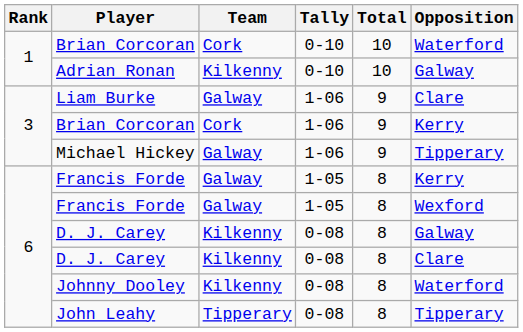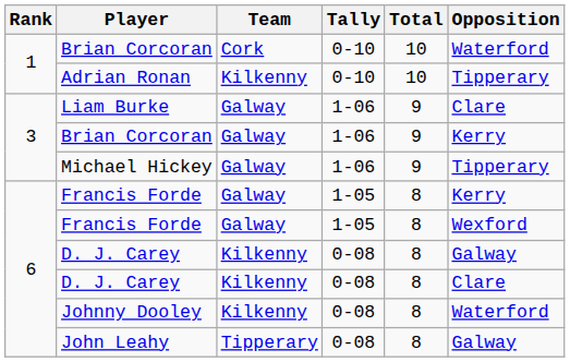Adrian Ronan | Opposition: Galway -> Tipperary
Brian Corcoran / 1-06 | Team: Cork -> Galway
John Leahy | Opposition: Tipperary -> Galway
